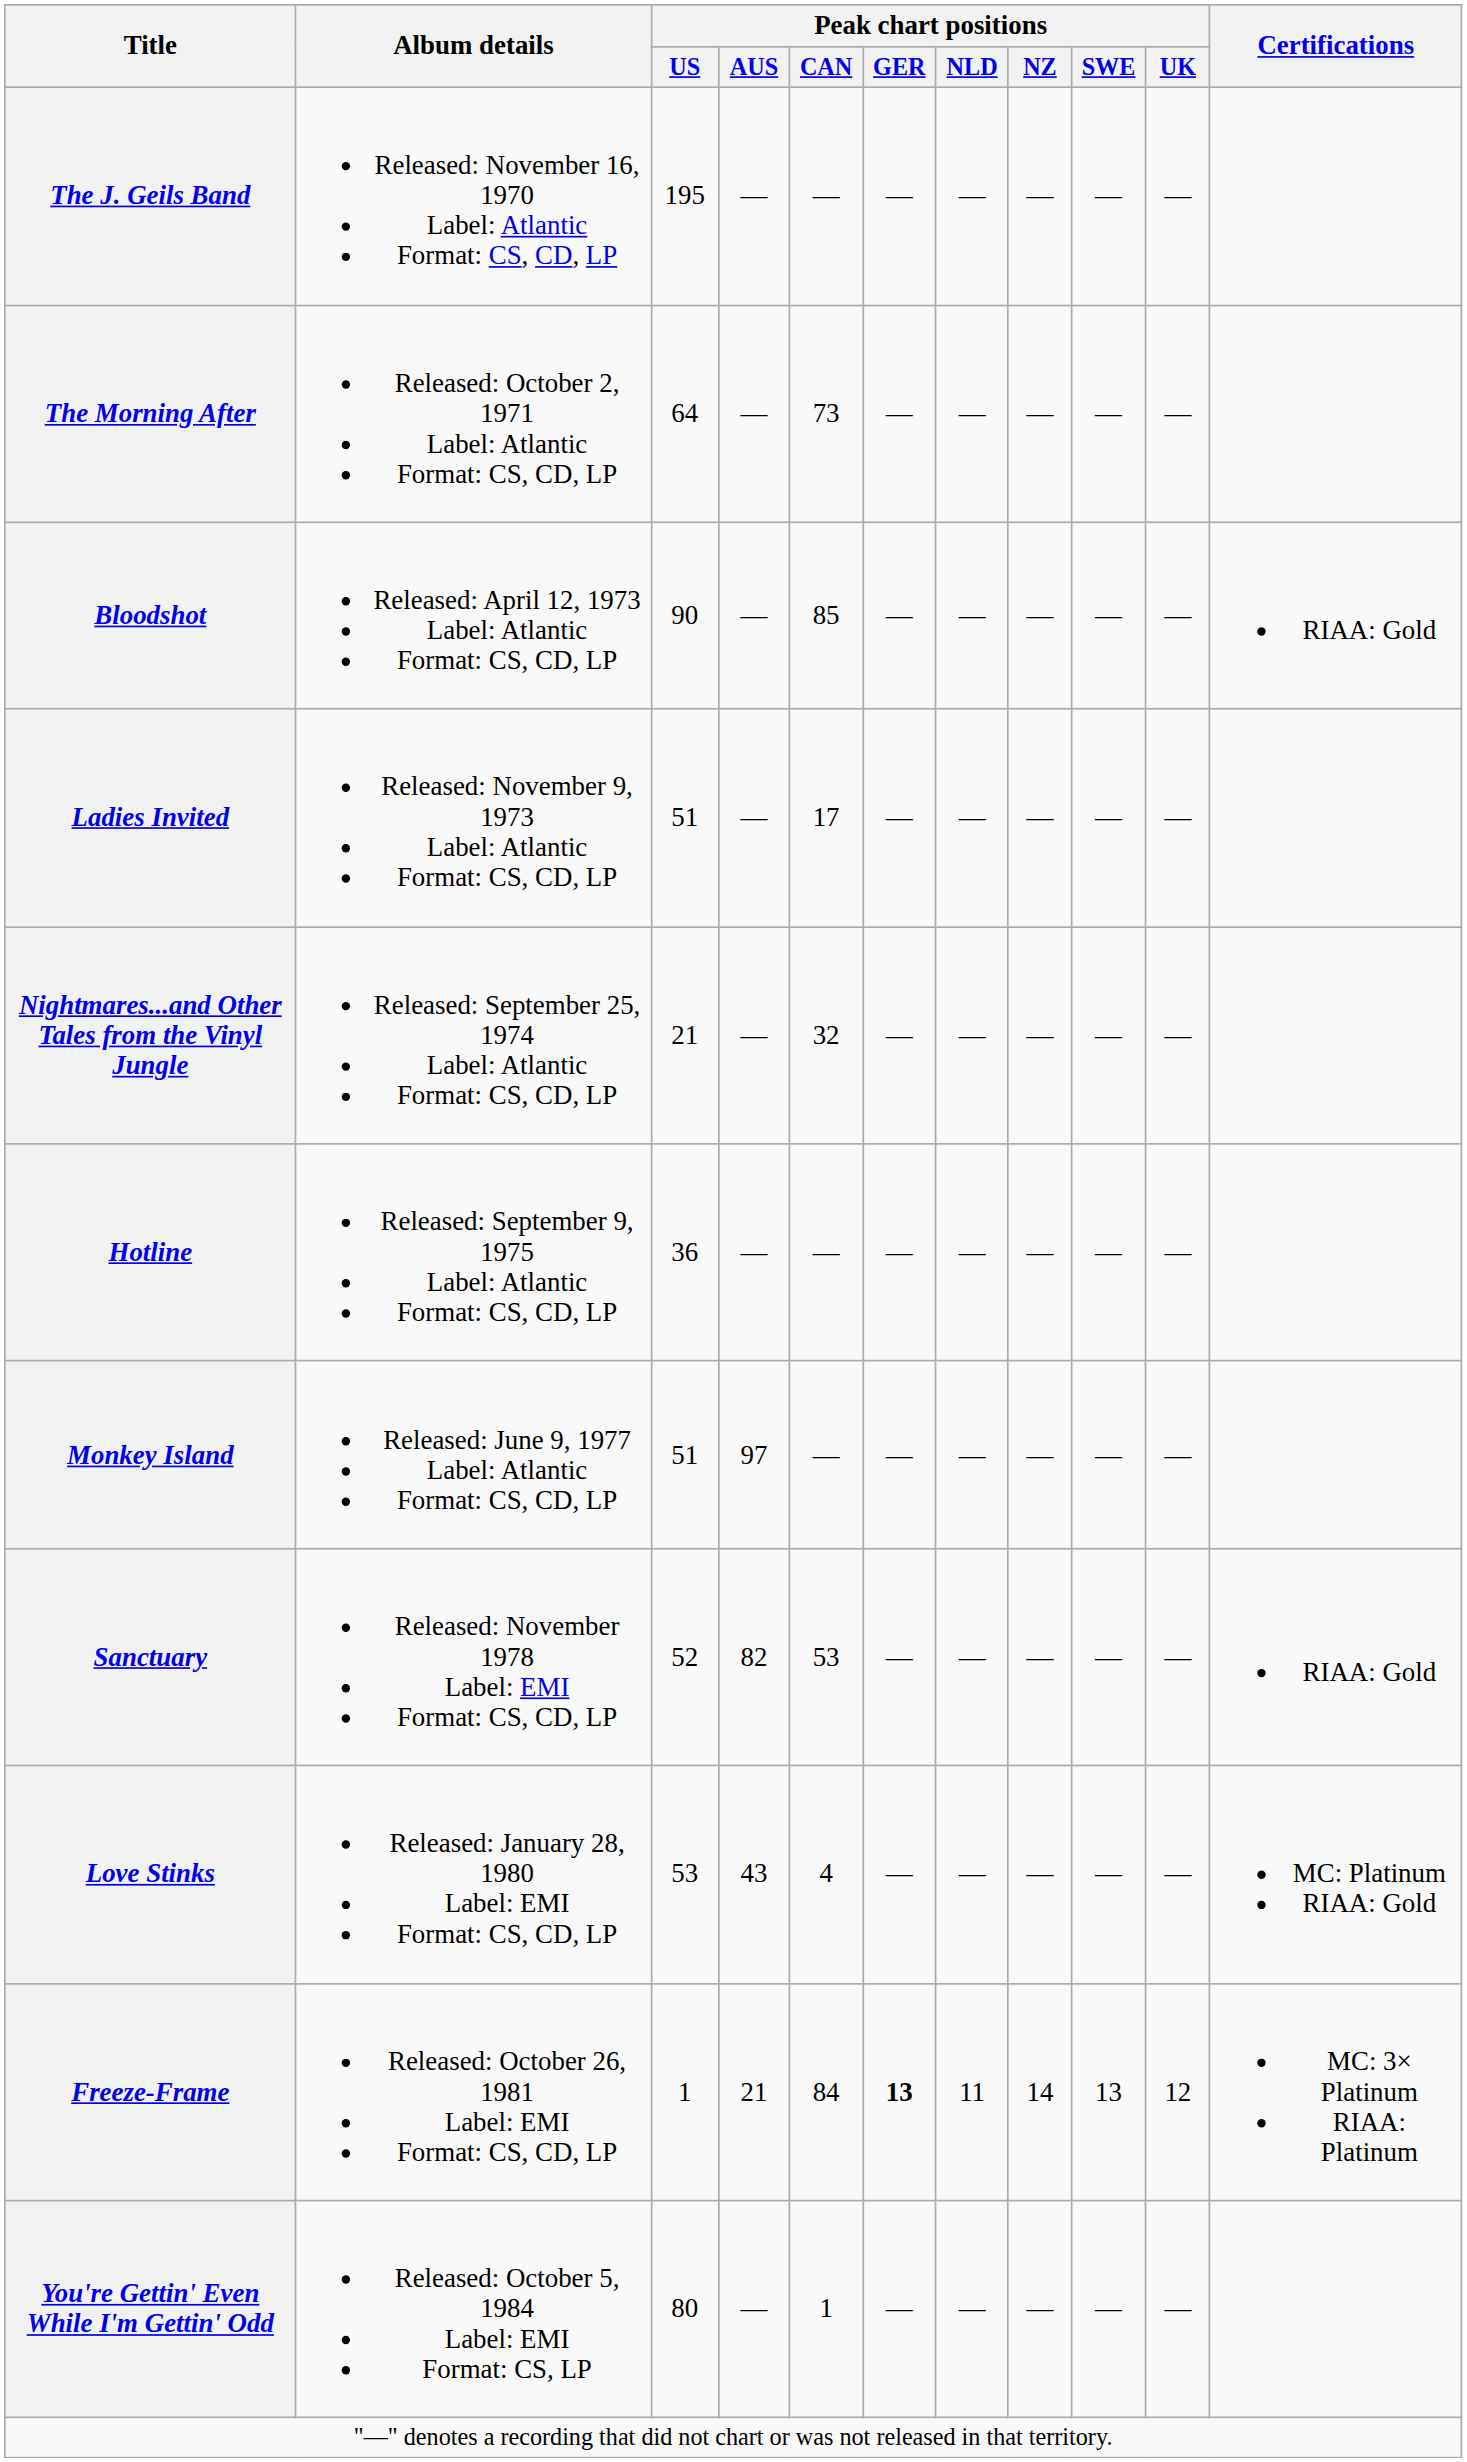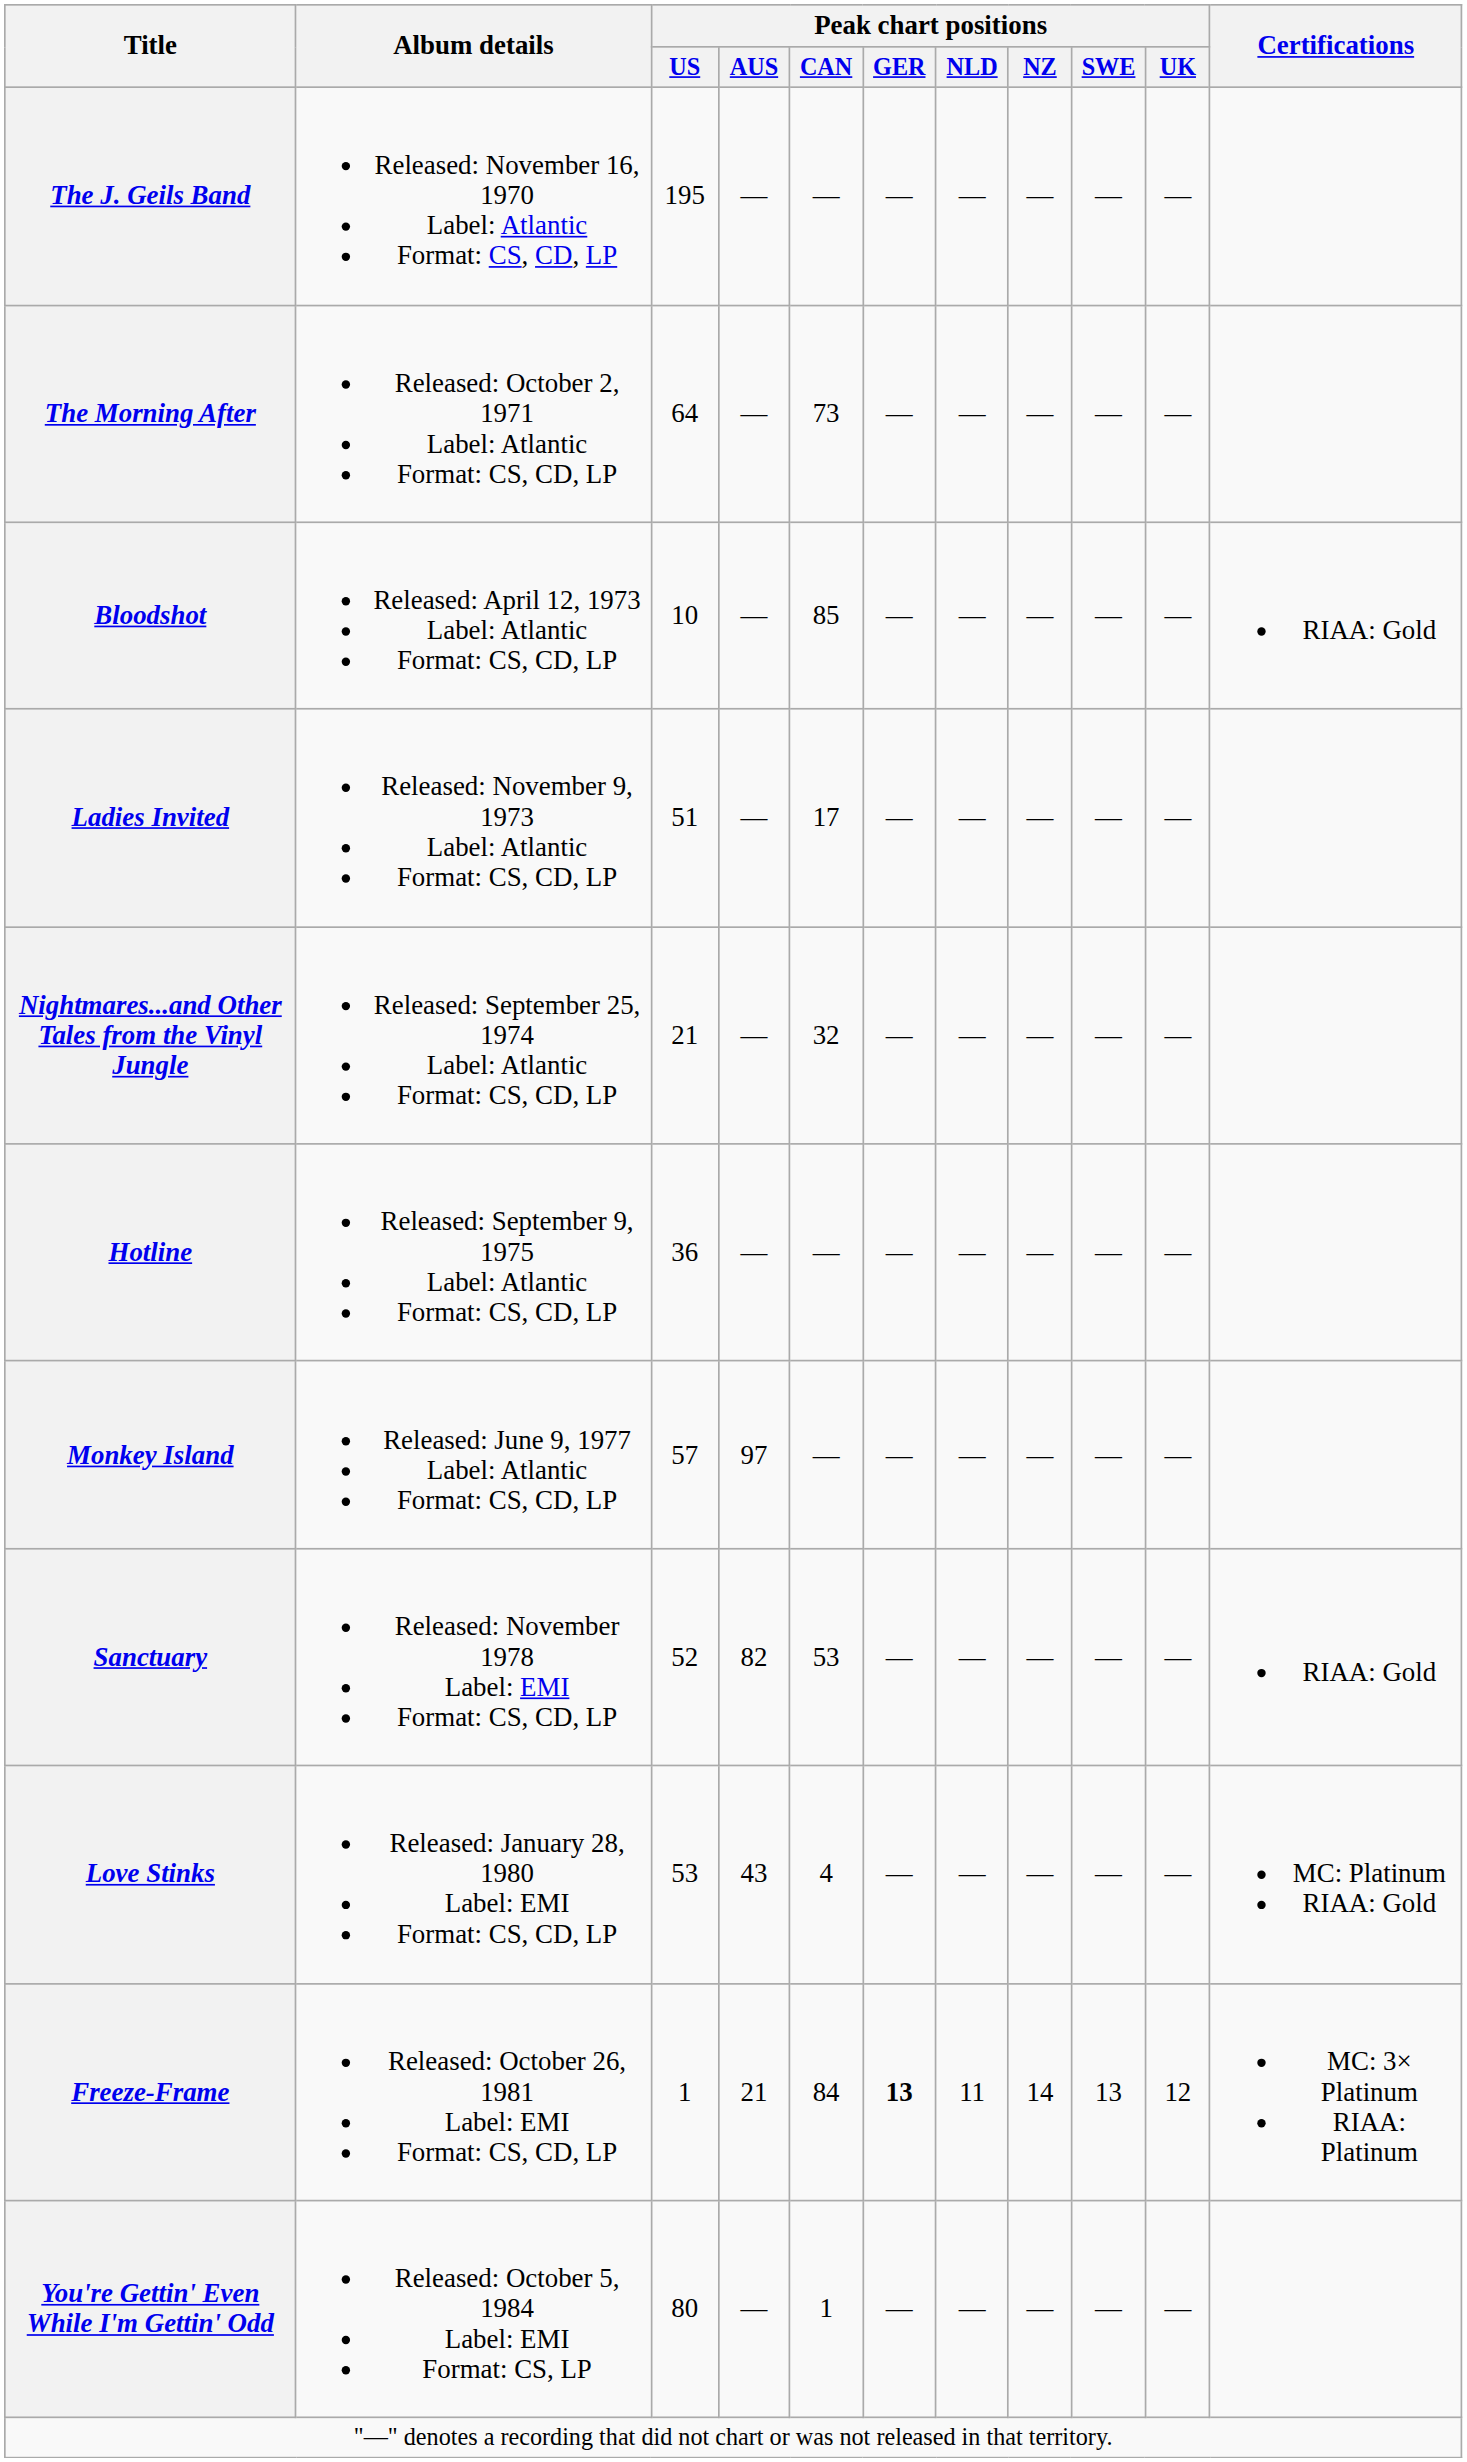Bloodshot | Peak chart positions / US: 90 -> 10
Monkey Island | Peak chart positions / US: 51 -> 57
